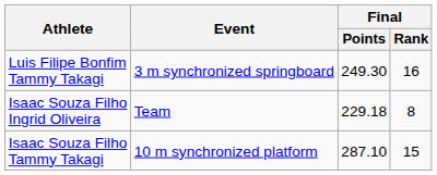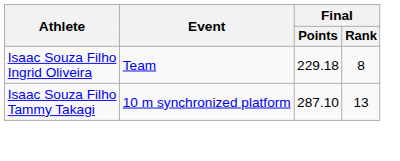- row: Luis Filipe Bonfim Tammy Takagi | 3 m synchronized springboard | 249.30 | 16
Isaac Souza Filho Tammy Takagi | Final / Rank: 15 -> 13
